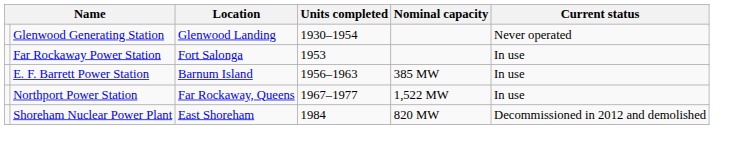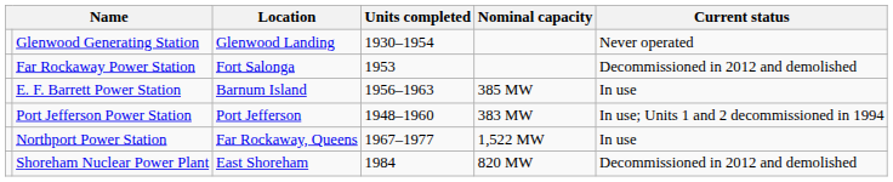Far Rockaway Power Station | Current status: In use -> Decommissioned in 2012 and demolished
+ row: Port Jefferson Power Station | Port Jefferson | 1948–1960 | 383 MW | In use; Units 1 and 2 decommissioned in 1994
